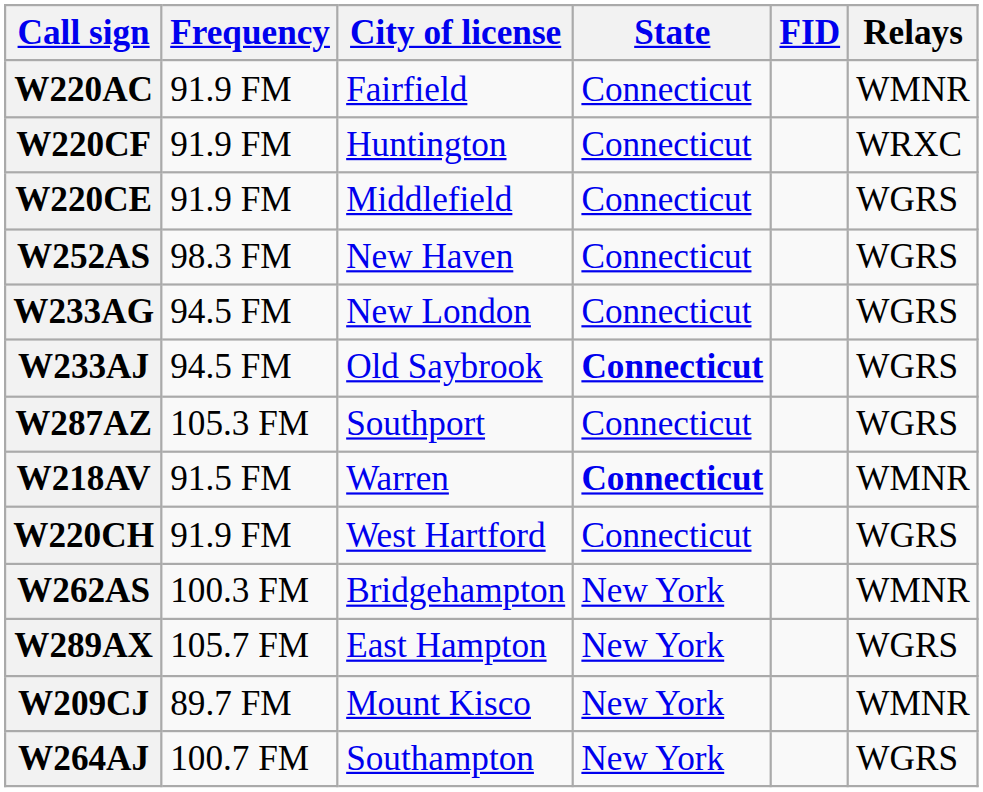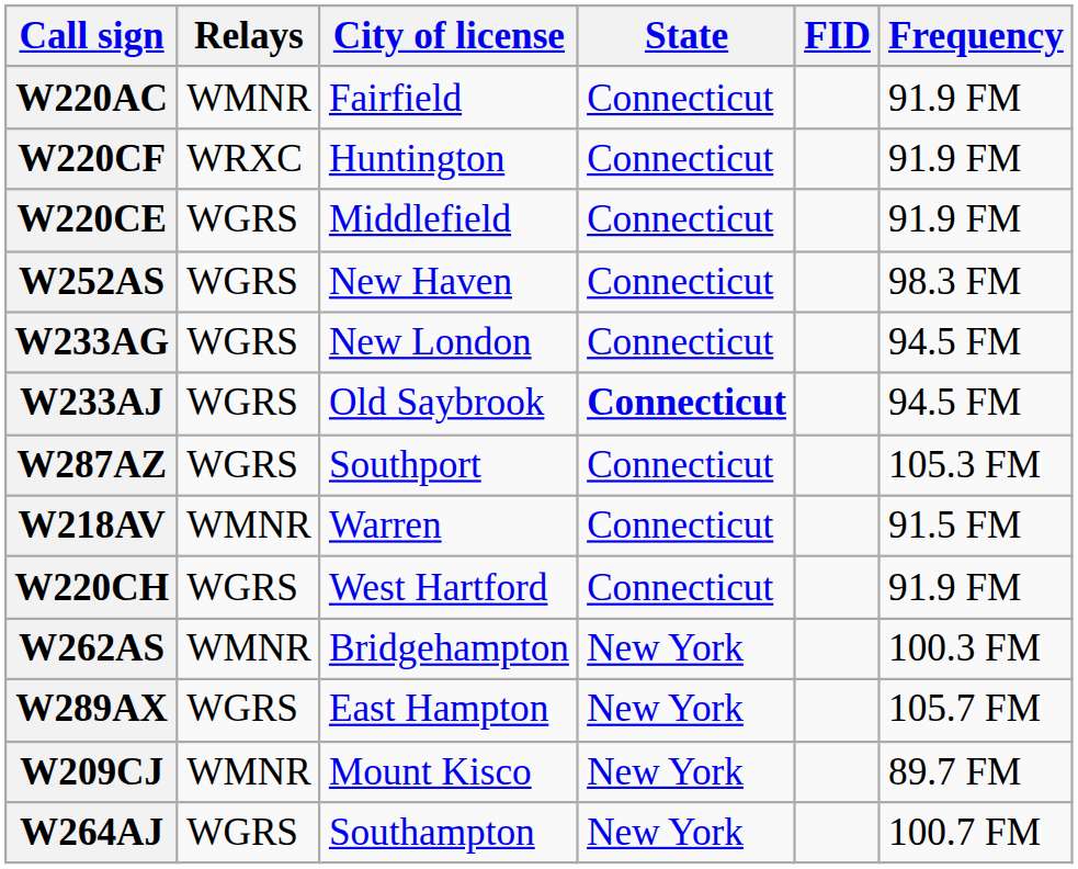columns swapped: Frequency <-> Relays
W218AV | State: bold -> normal
